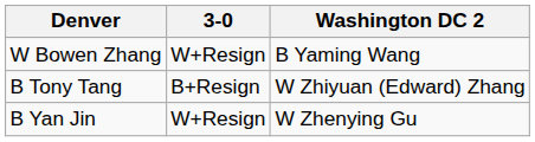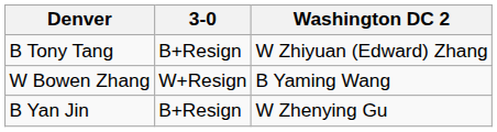rows swapped: B Tony Tang <-> W Bowen Zhang
B Yan Jin | 3-0: W+Resign -> B+Resign
